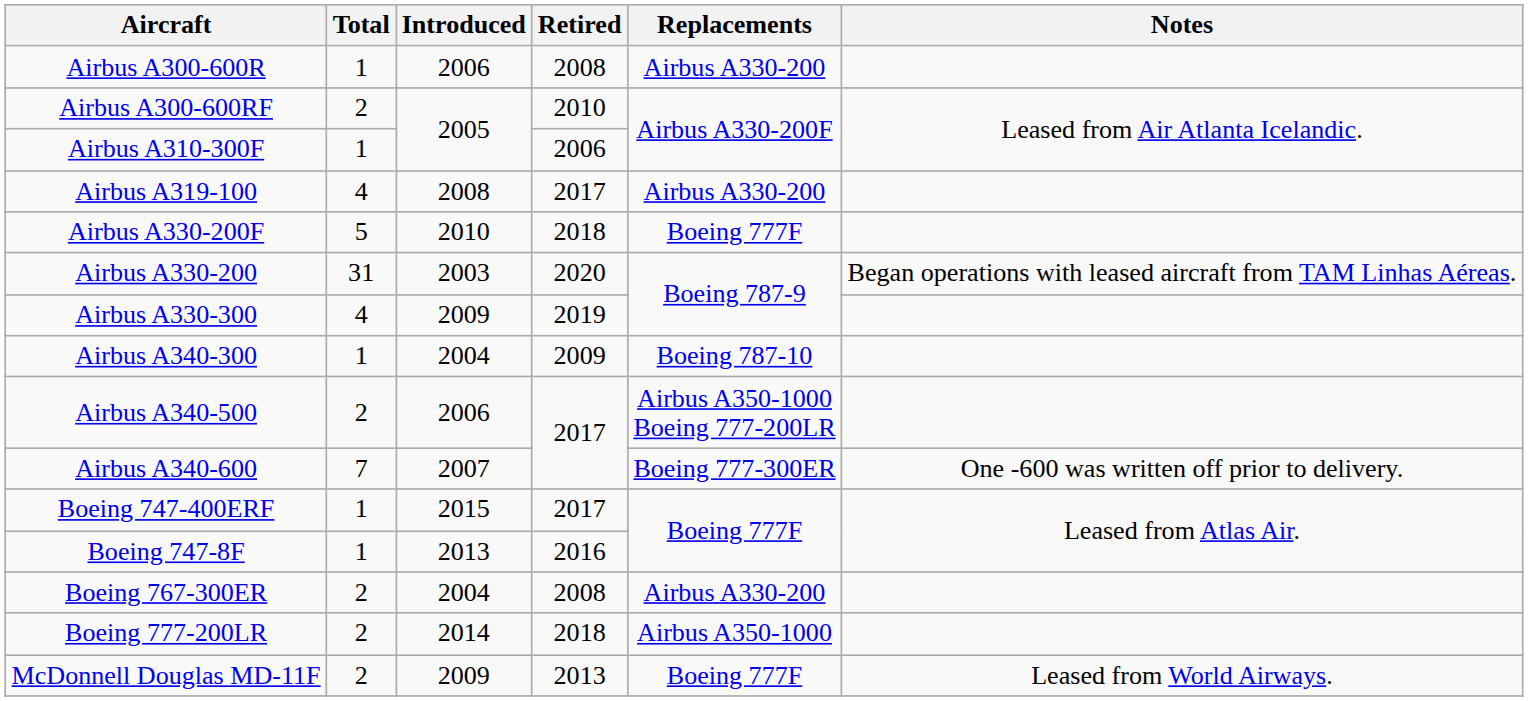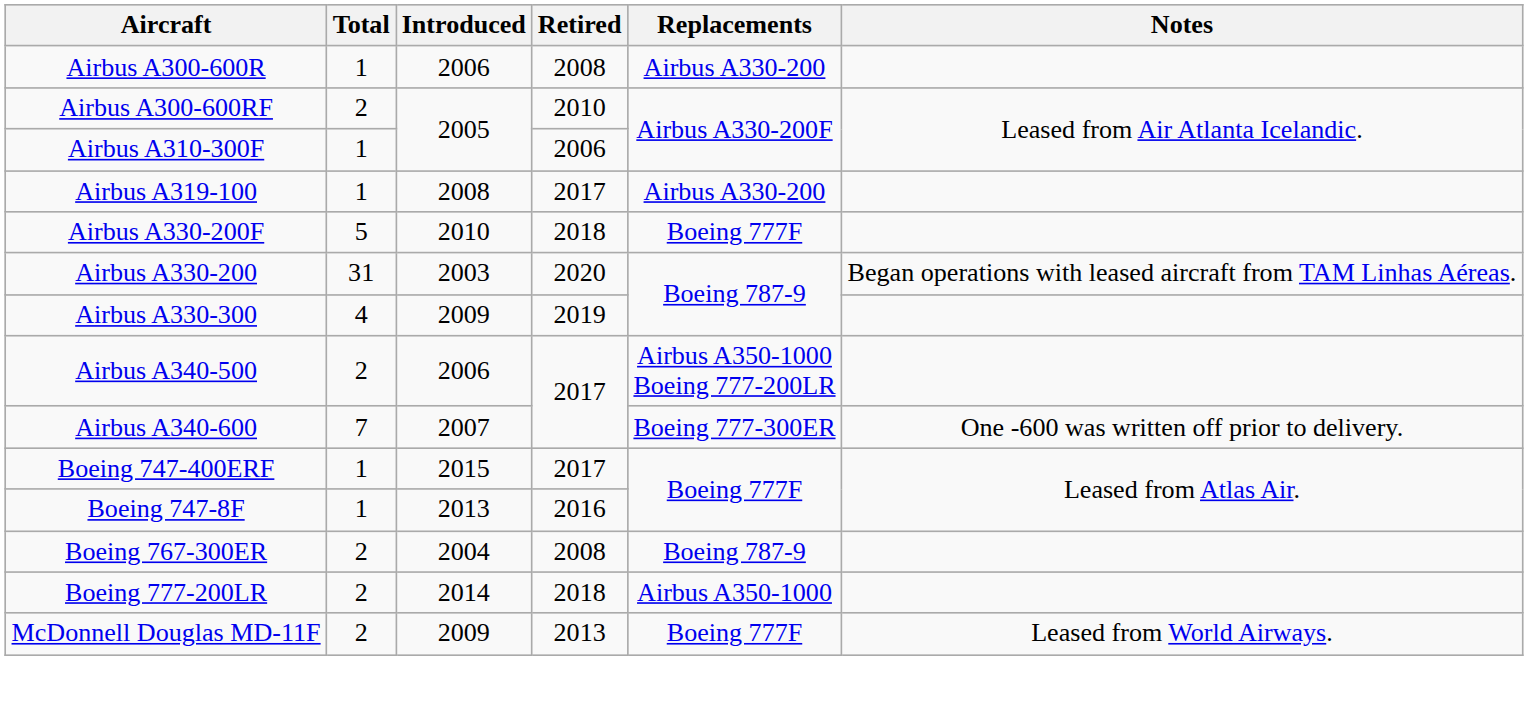Airbus A319-100 | Total: 4 -> 1
- row: Airbus A340-300 | 1 | 2004 | 2009 | Boeing 787-10
Boeing 767-300ER | Replacements: Airbus A330-200 -> Boeing 787-9
